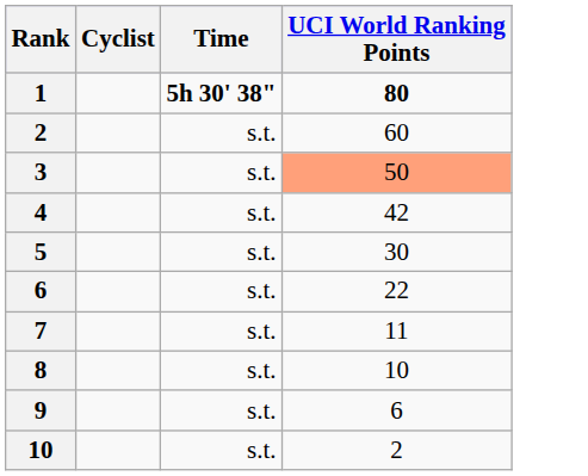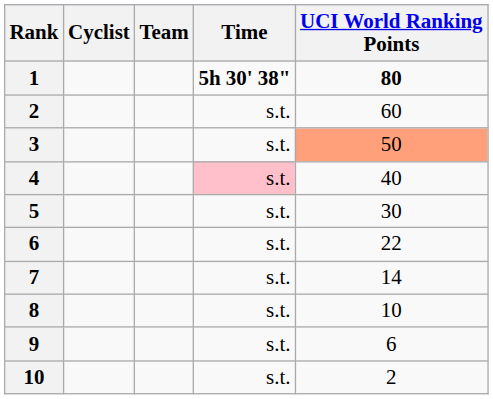+ column: Team
4 | Time: no background -> pink background
4 | UCI World Ranking Points: 42 -> 40
7 | UCI World Ranking Points: 11 -> 14
